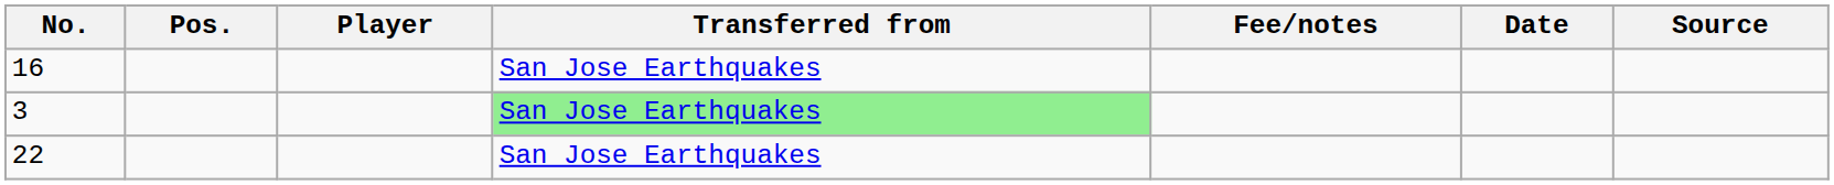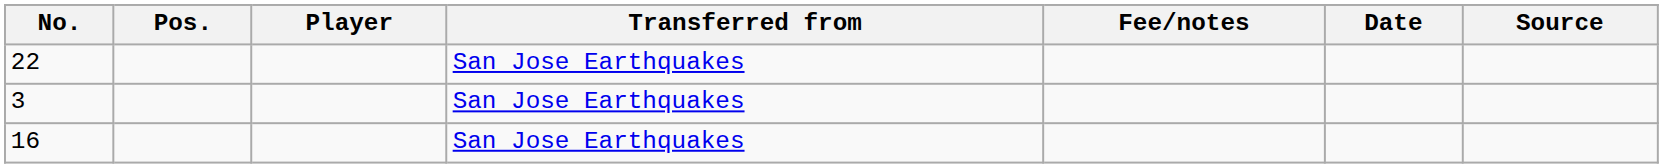rows swapped: 16 <-> 22
3 | Transferred from: lightgreen background -> no background
